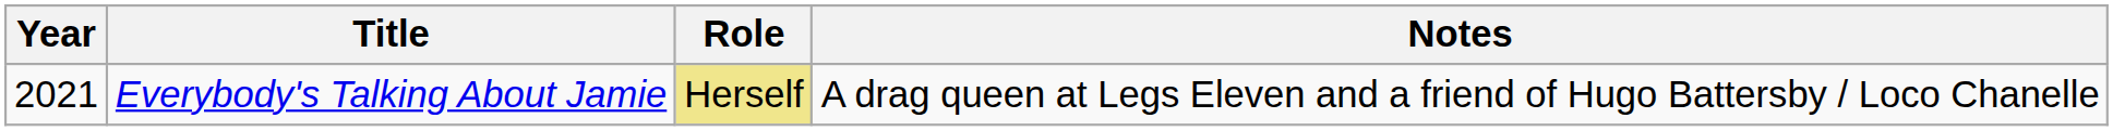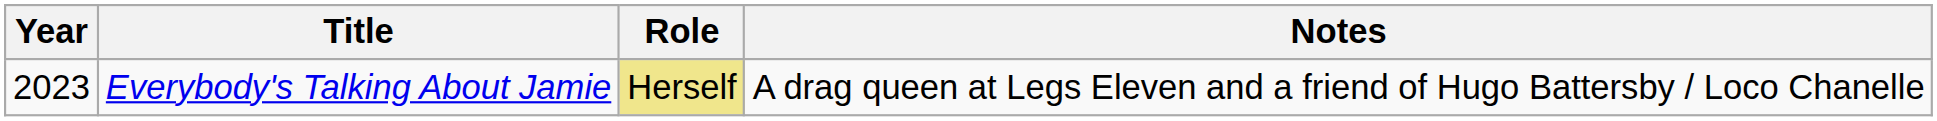Everybody's Talking About Jamie | Year: 2021 -> 2023
